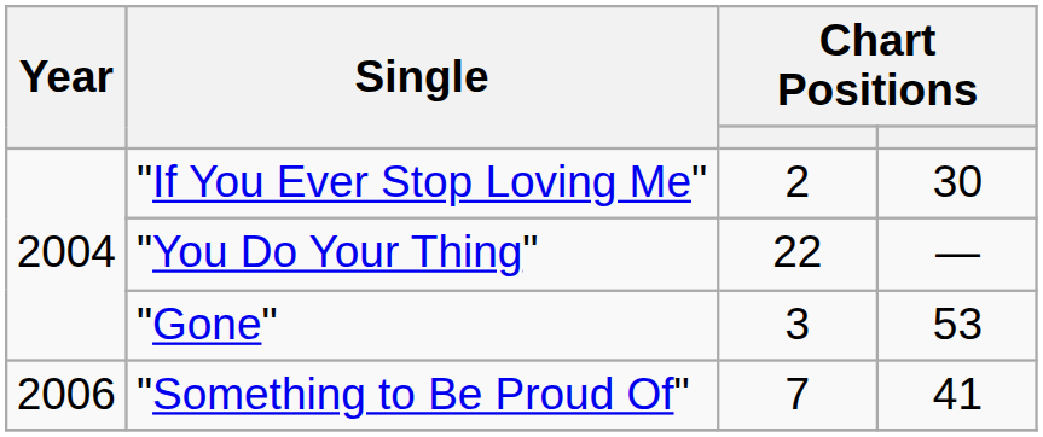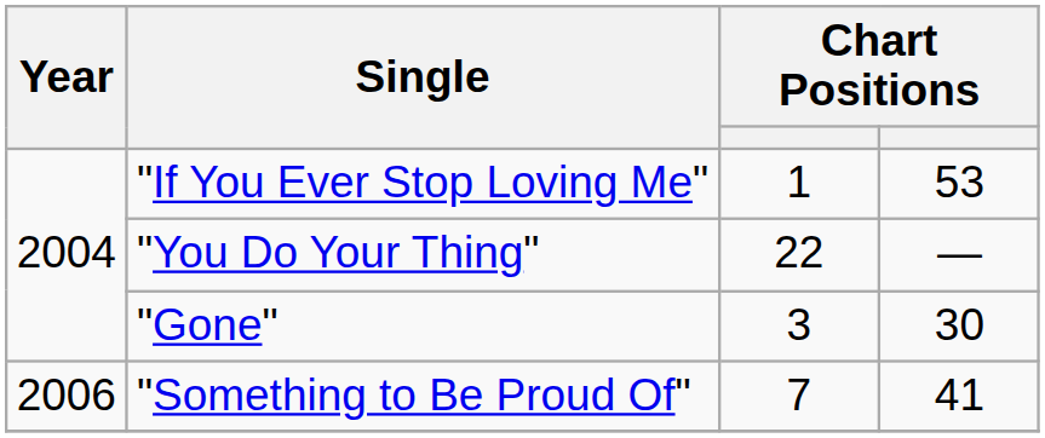"If You Ever Stop Loving Me" | column 3: 2 -> 1
"If You Ever Stop Loving Me" | column 4: 30 -> 53
"Gone" | column 4: 53 -> 30
